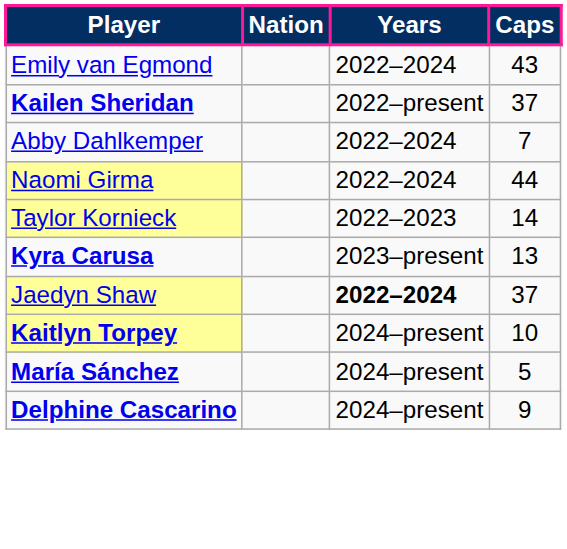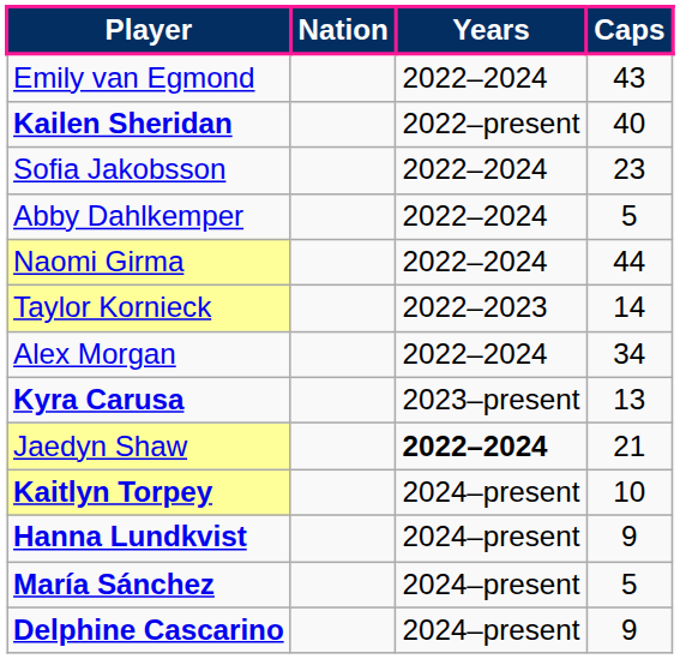Kailen Sheridan | Caps: 37 -> 40
+ row: Sofia Jakobsson | 2022–2024 | 23
Abby Dahlkemper | Caps: 7 -> 5
+ row: Alex Morgan | 2022–2024 | 34
Jaedyn Shaw | Caps: 37 -> 21
+ row: Hanna Lundkvist | 2024–present | 9
